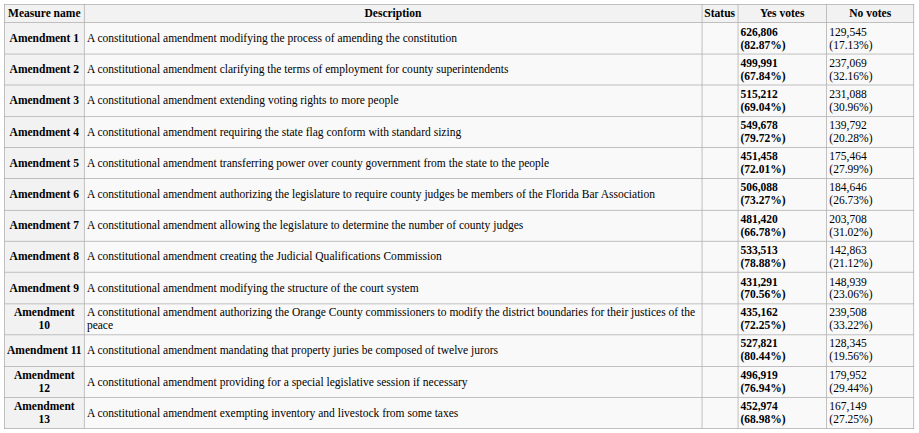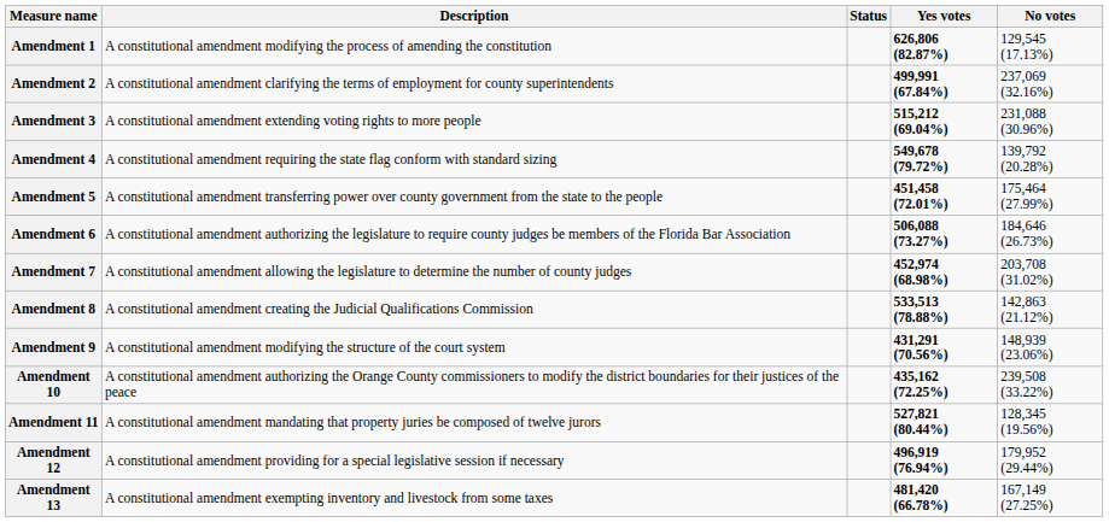Amendment 7 | Yes votes: 481,420 (66.78%) -> 452,974 (68.98%)
Amendment 13 | Yes votes: 452,974 (68.98%) -> 481,420 (66.78%)
